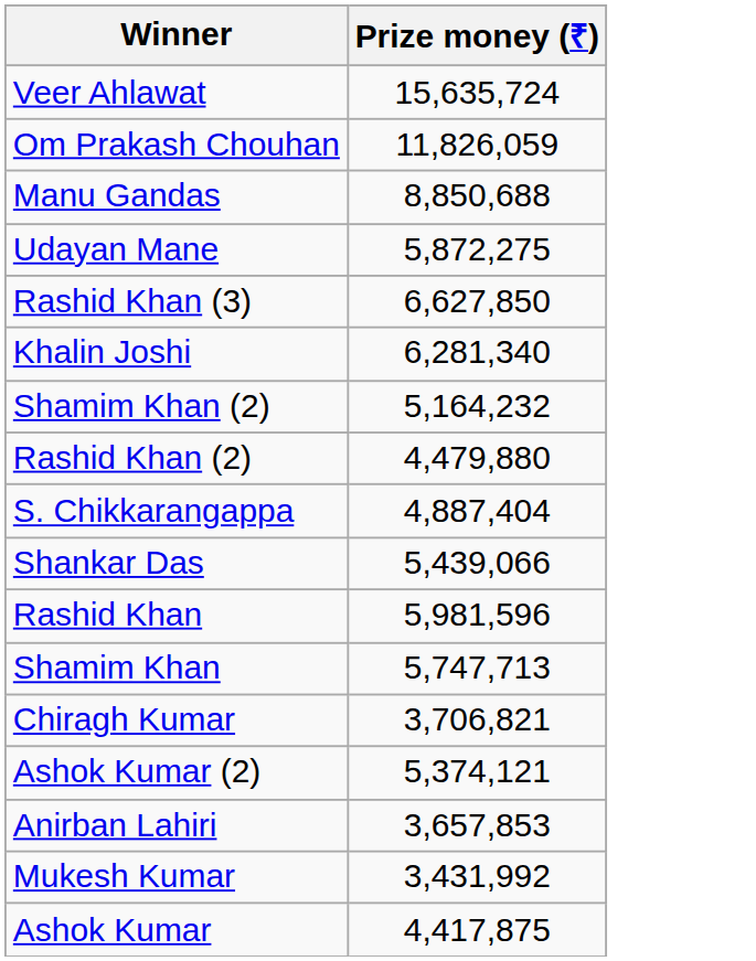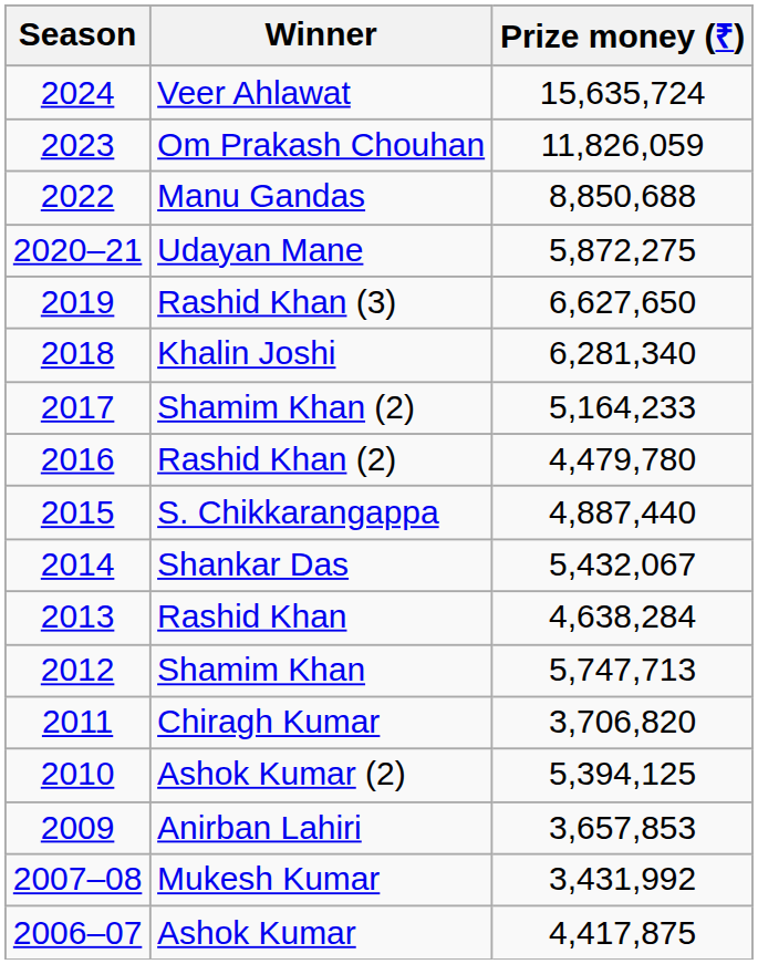+ column: Season | 2024 | 2023 | 2022 | 2020–21 | 2019 | 2018 | 2017 | 2016 | 2015 | 2014 | 2013 | 2012 | 2011 | 2010 | 2009 | 2007–08 | 2006–07
Rashid Khan (3) | Prize money (₹): 6,627,850 -> 6,627,650
Shamim Khan (2) | Prize money (₹): 5,164,232 -> 5,164,233
Rashid Khan (2) | Prize money (₹): 4,479,880 -> 4,479,780
S. Chikkarangappa | Prize money (₹): 4,887,404 -> 4,887,440
Shankar Das | Prize money (₹): 5,439,066 -> 5,432,067
Rashid Khan | Prize money (₹): 5,981,596 -> 4,638,284
Chiragh Kumar | Prize money (₹): 3,706,821 -> 3,706,820
Ashok Kumar (2) | Prize money (₹): 5,374,121 -> 5,394,125
